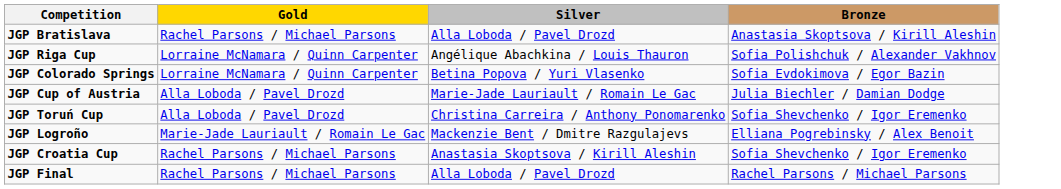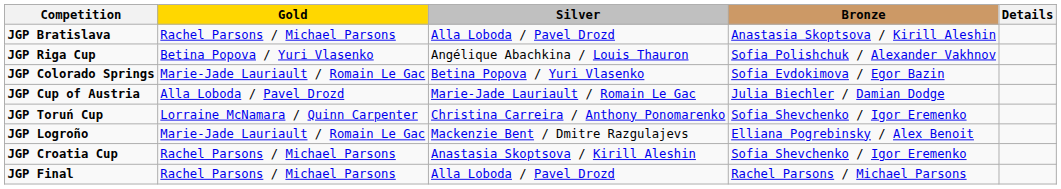+ column: Details
JGP Riga Cup | Gold: Lorraine McNamara / Quinn Carpenter -> Betina Popova / Yuri Vlasenko
JGP Colorado Springs | Gold: Lorraine McNamara / Quinn Carpenter -> Marie-Jade Lauriault / Romain Le Gac
JGP Toruń Cup | Gold: Alla Loboda / Pavel Drozd -> Lorraine McNamara / Quinn Carpenter
